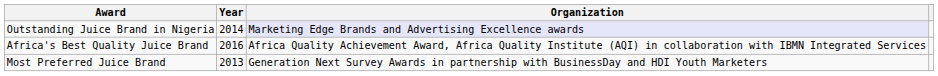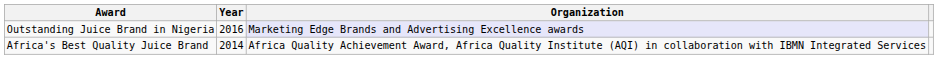Outstanding Juice Brand in Nigeria | Year: 2014 -> 2016
Africa's Best Quality Juice Brand | Year: 2016 -> 2014
- row: Most Preferred Juice Brand | 2013 | Generation Next Survey Awards in partnership with BusinessDay and HDI Youth Marketers
